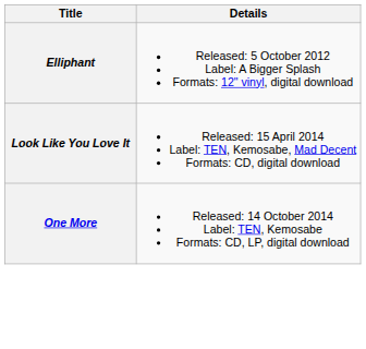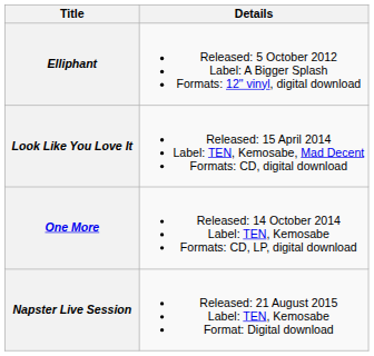+ row: Napster Live Session | Released: 21 August 2015 Label: TEN, Kemosabe Format: Digital download
